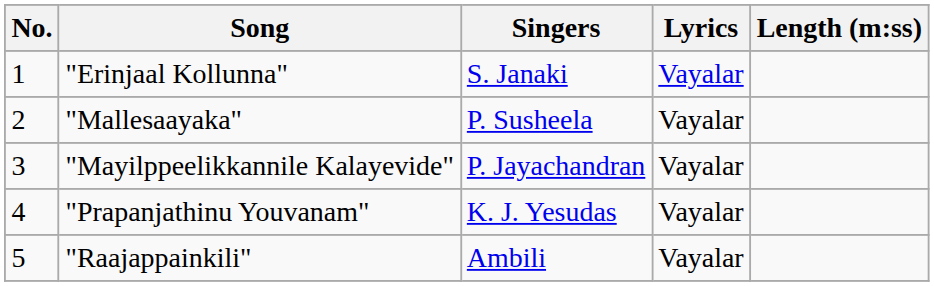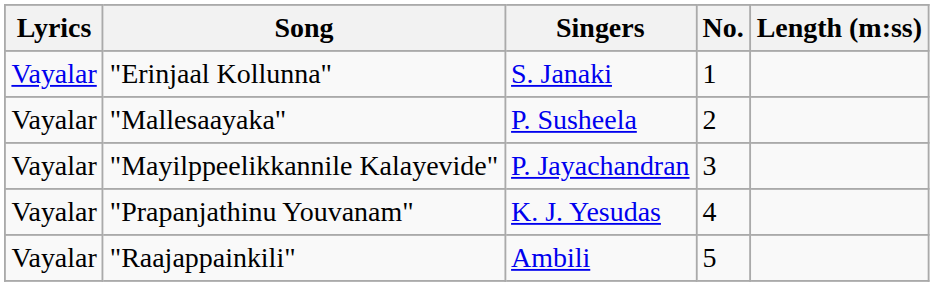columns swapped: No. <-> Lyrics
